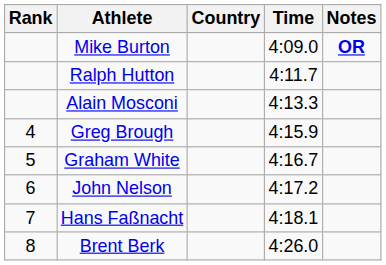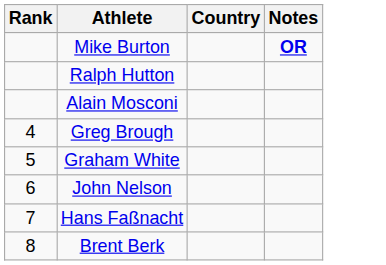- column: Time | 4:09.0 | 4:11.7 | 4:13.3 | 4:15.9 | 4:16.7 | 4:17.2 | 4:18.1 | 4:26.0
